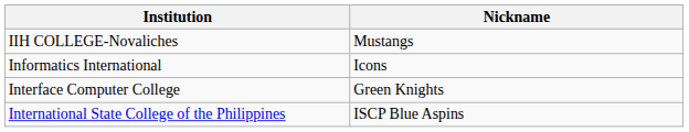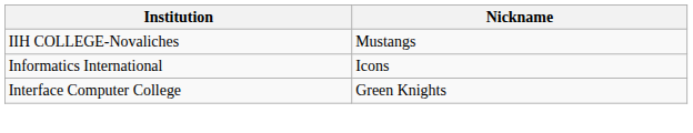- row: International State College of the Philippines | ISCP Blue Aspins
